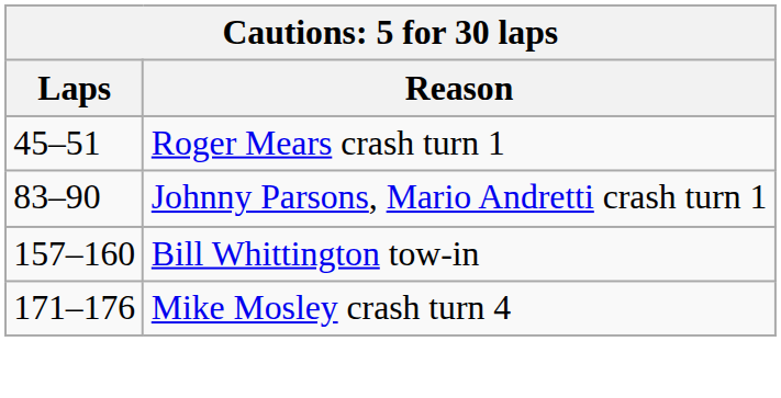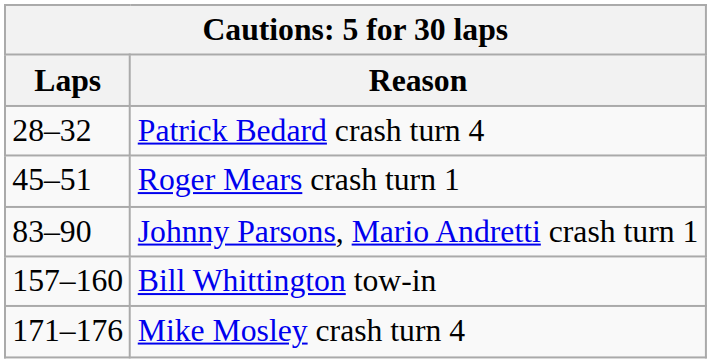+ row: 28–32 | Patrick Bedard crash turn 4
